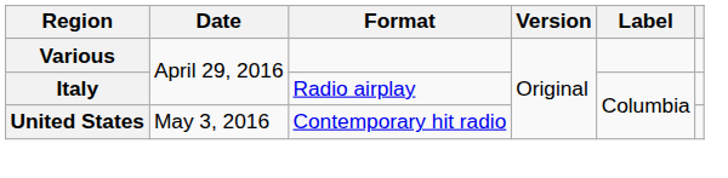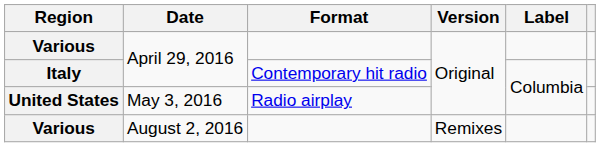Italy | Format: Radio airplay -> Contemporary hit radio
United States | Format: Contemporary hit radio -> Radio airplay
+ row: Various | August 2, 2016 | Remixes
